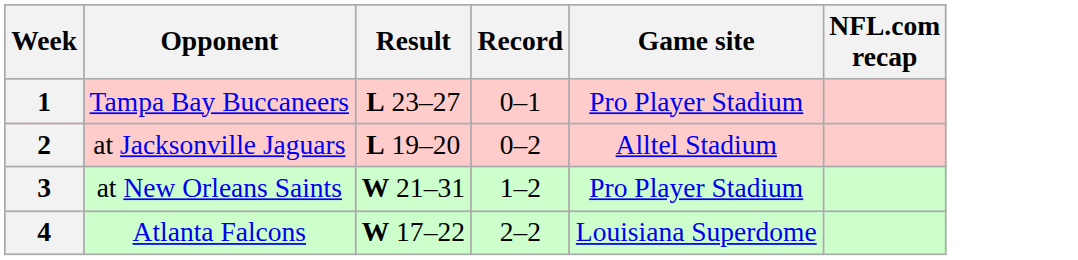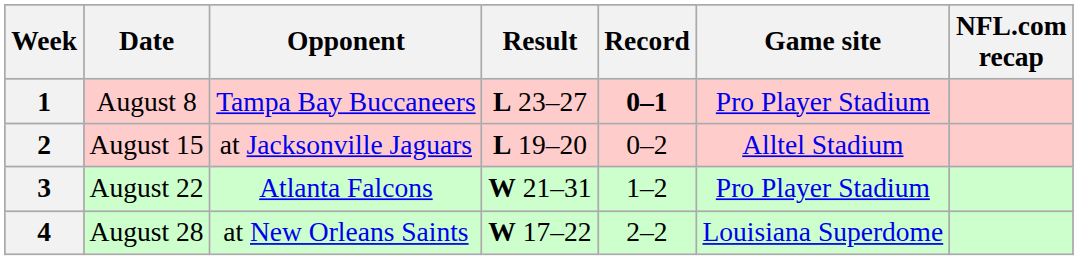+ column: Date | August 8 | August 15 | August 22 | August 28
1 | Record: normal -> bold
3 | Opponent: at New Orleans Saints -> Atlanta Falcons
4 | Opponent: Atlanta Falcons -> at New Orleans Saints
